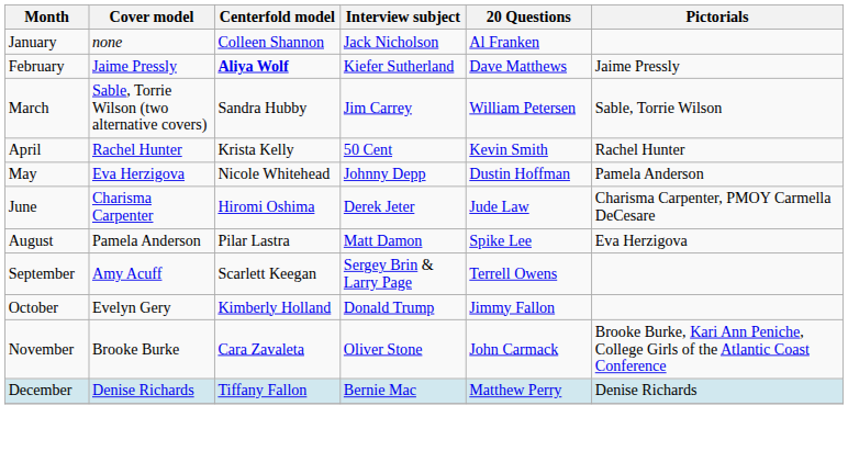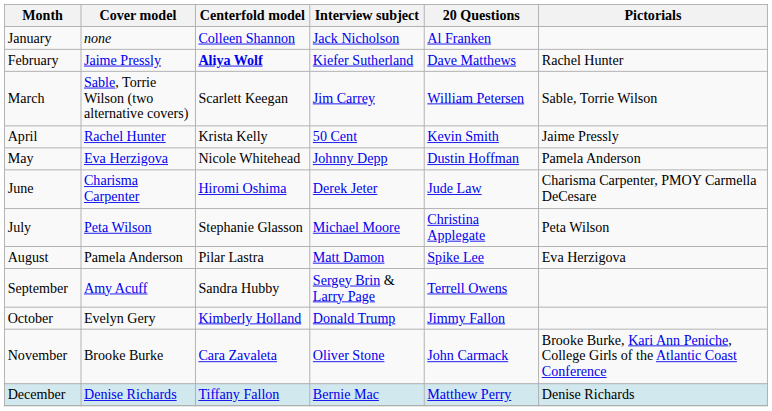February | Pictorials: Jaime Pressly -> Rachel Hunter
March | Centerfold model: Sandra Hubby -> Scarlett Keegan
April | Pictorials: Rachel Hunter -> Jaime Pressly
+ row: July | Peta Wilson | Stephanie Glasson | Michael Moore | Christina Applegate | Peta Wilson
September | Centerfold model: Scarlett Keegan -> Sandra Hubby
